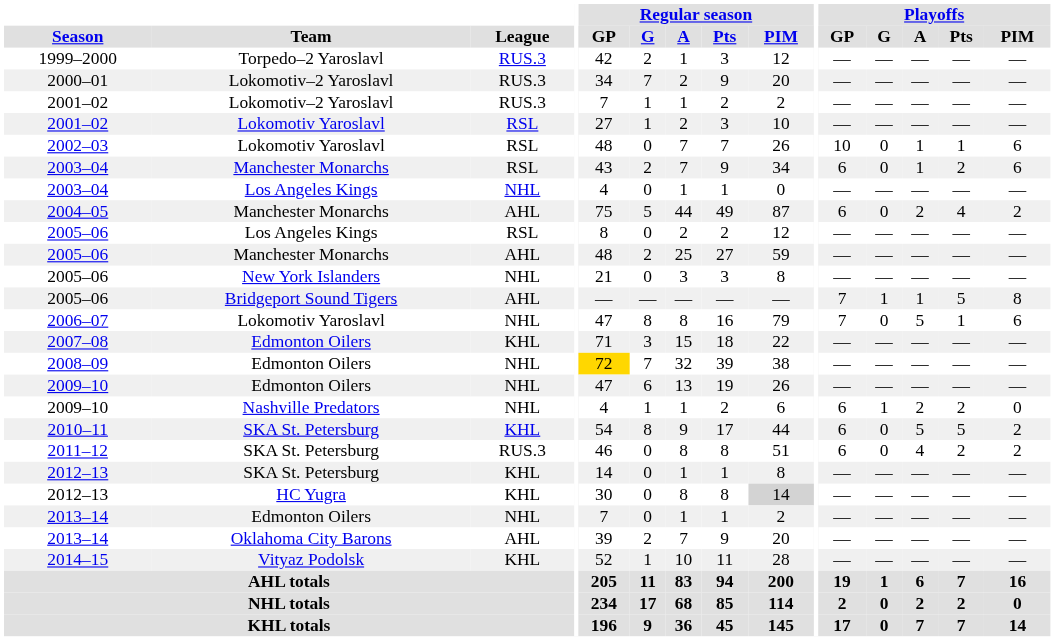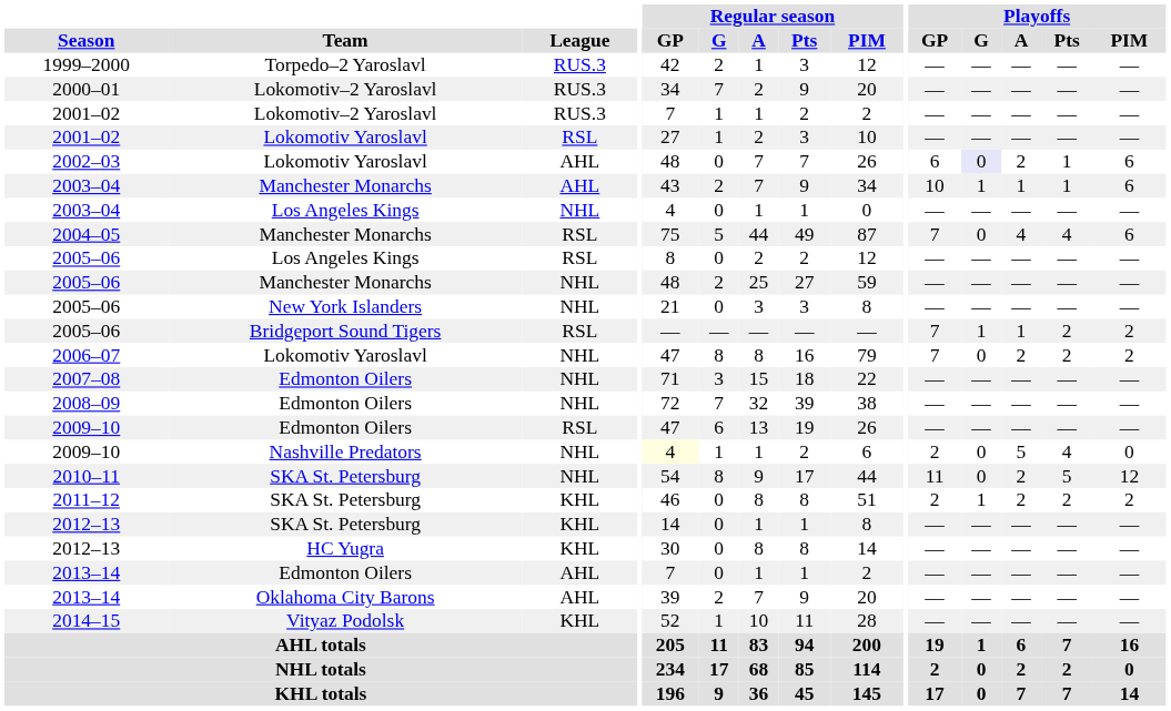2002–03 | League: RSL -> AHL
2002–03 | Playoffs / GP: 10 -> 6
2002–03 | Playoffs / G: no background -> lavender background
2002–03 | Playoffs / A: 1 -> 2
2003–04 / Manchester Monarchs | League: RSL -> AHL
2003–04 / Manchester Monarchs | Playoffs / GP: 6 -> 10
2003–04 / Manchester Monarchs | Playoffs / G: 0 -> 1
2003–04 / Manchester Monarchs | Playoffs / Pts: 2 -> 1
2004–05 | League: AHL -> RSL
2004–05 | Playoffs / GP: 6 -> 7
2004–05 | Playoffs / A: 2 -> 4
2004–05 | Playoffs / PIM: 2 -> 6
2005–06 / Manchester Monarchs | League: AHL -> NHL
2005–06 / Bridgeport Sound Tigers | League: AHL -> RSL
2005–06 / Bridgeport Sound Tigers | Playoffs / Pts: 5 -> 2
2005–06 / Bridgeport Sound Tigers | Playoffs / PIM: 8 -> 2
2006–07 | Playoffs / A: 5 -> 2
2006–07 | Playoffs / Pts: 1 -> 2
2006–07 | Playoffs / PIM: 6 -> 2
2007–08 | League: KHL -> NHL
2008–09 | Regular season / GP: gold background -> no background
2009–10 / Edmonton Oilers | League: NHL -> RSL
2009–10 / Nashville Predators | Regular season / GP: no background -> lightyellow background
2009–10 / Nashville Predators | Playoffs / GP: 6 -> 2
2009–10 / Nashville Predators | Playoffs / G: 1 -> 0
2009–10 / Nashville Predators | Playoffs / A: 2 -> 5
2009–10 / Nashville Predators | Playoffs / Pts: 2 -> 4
2010–11 | League: KHL -> NHL
2010–11 | Playoffs / GP: 6 -> 11
2010–11 | Playoffs / A: 5 -> 2
2010–11 | Playoffs / PIM: 2 -> 12
2011–12 | League: RUS.3 -> KHL
2011–12 | Playoffs / GP: 6 -> 2
2011–12 | Playoffs / G: 0 -> 1
2011–12 | Playoffs / A: 4 -> 2
2012–13 / HC Yugra | Regular season / PIM: lightgrey background -> no background
2013–14 / Edmonton Oilers | League: NHL -> AHL
